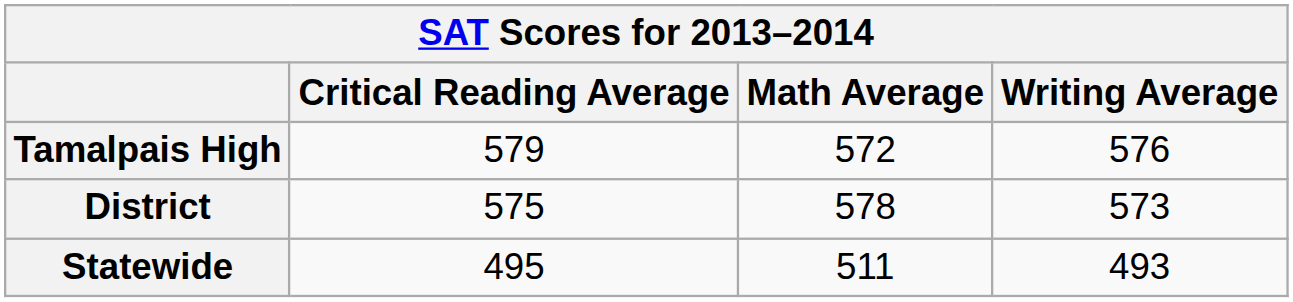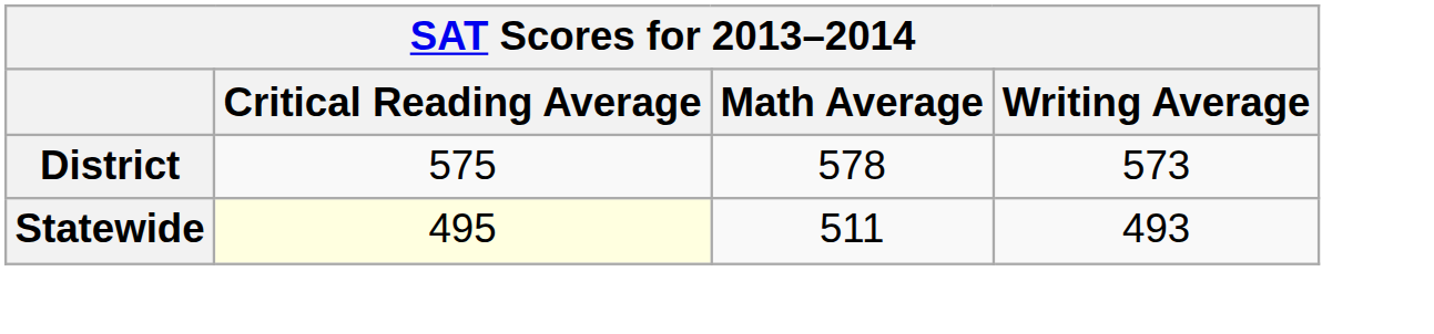- row: Tamalpais High | 579 | 572 | 576
Statewide | Critical Reading Average: no background -> lightyellow background
